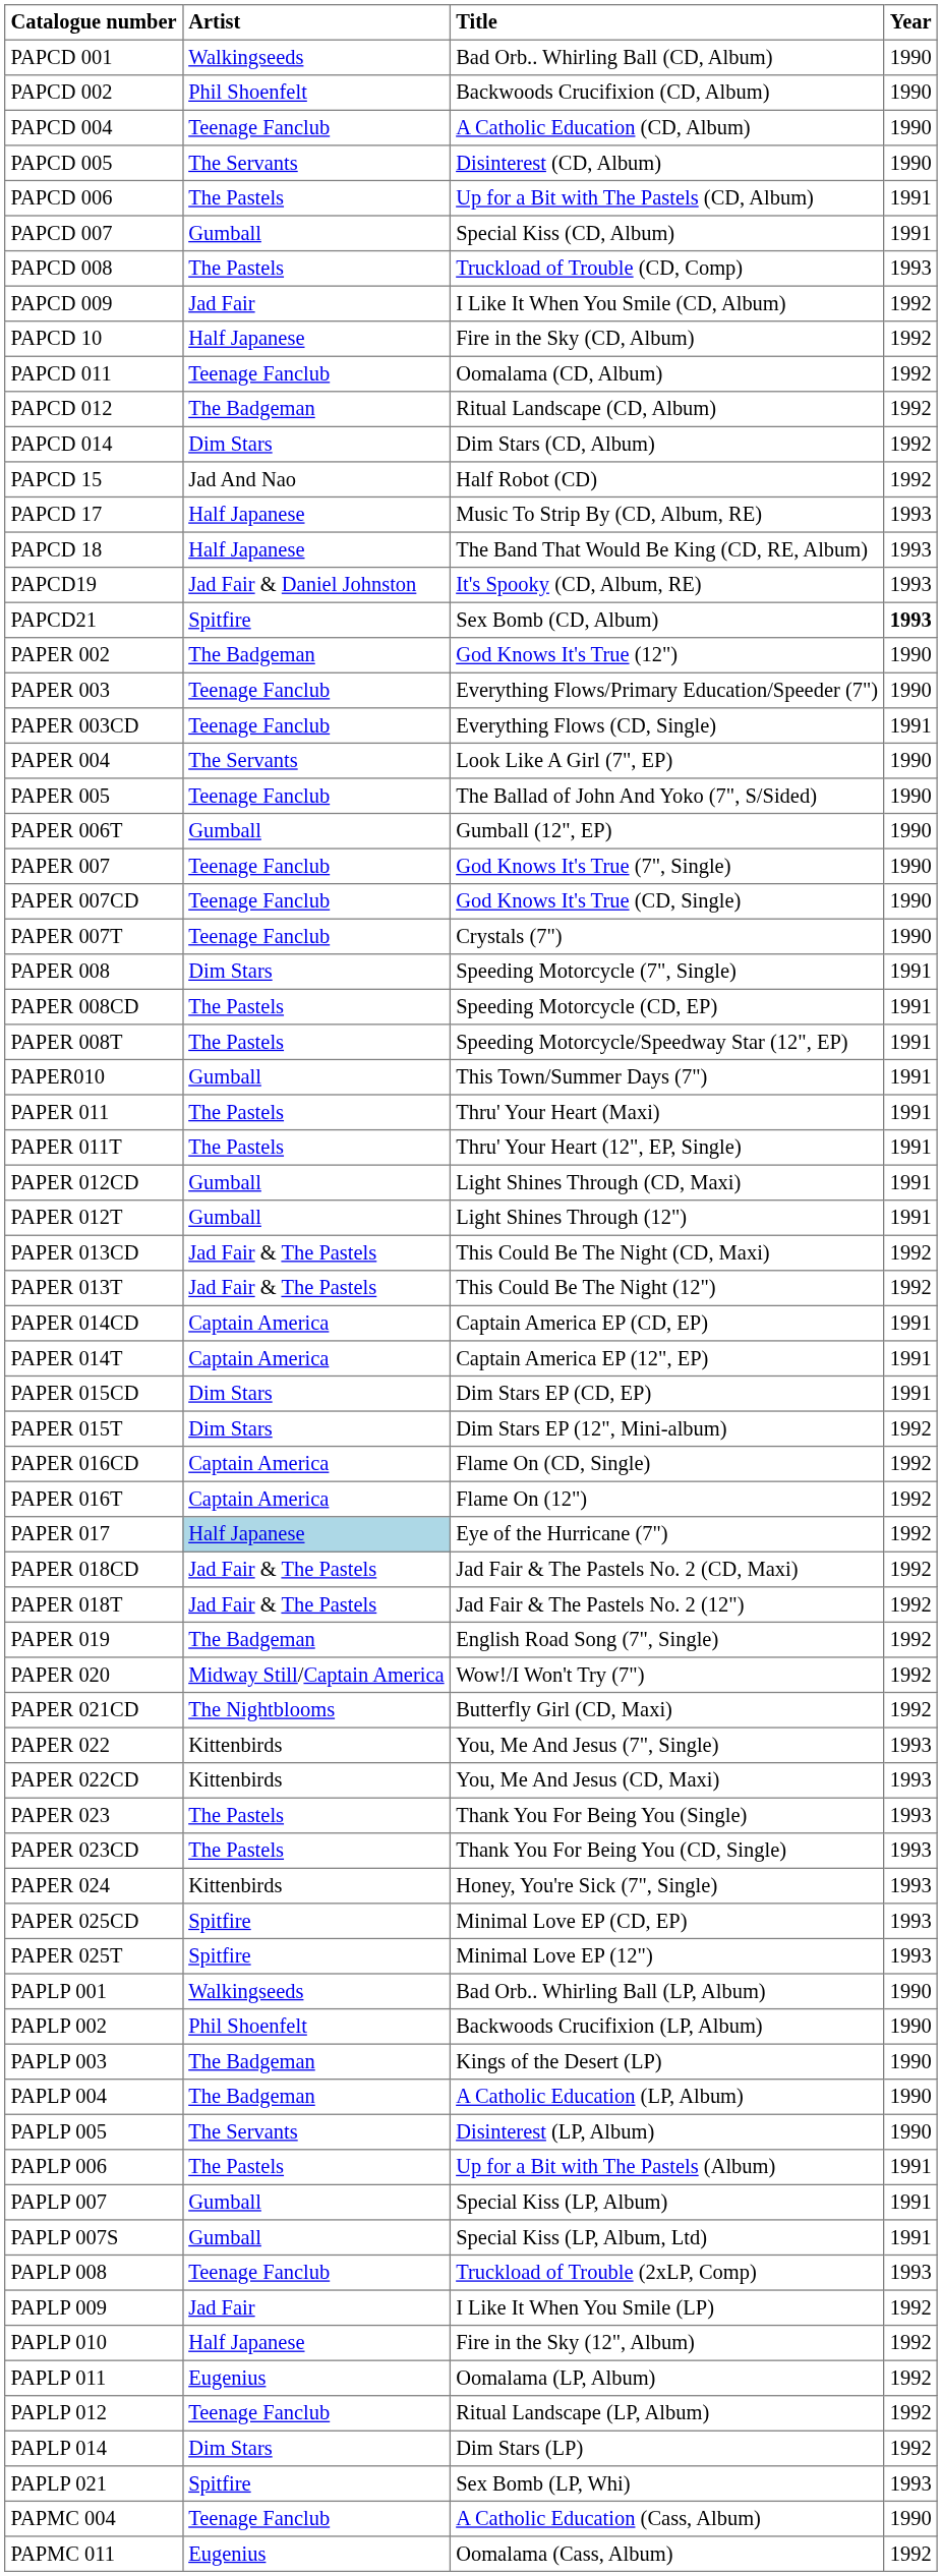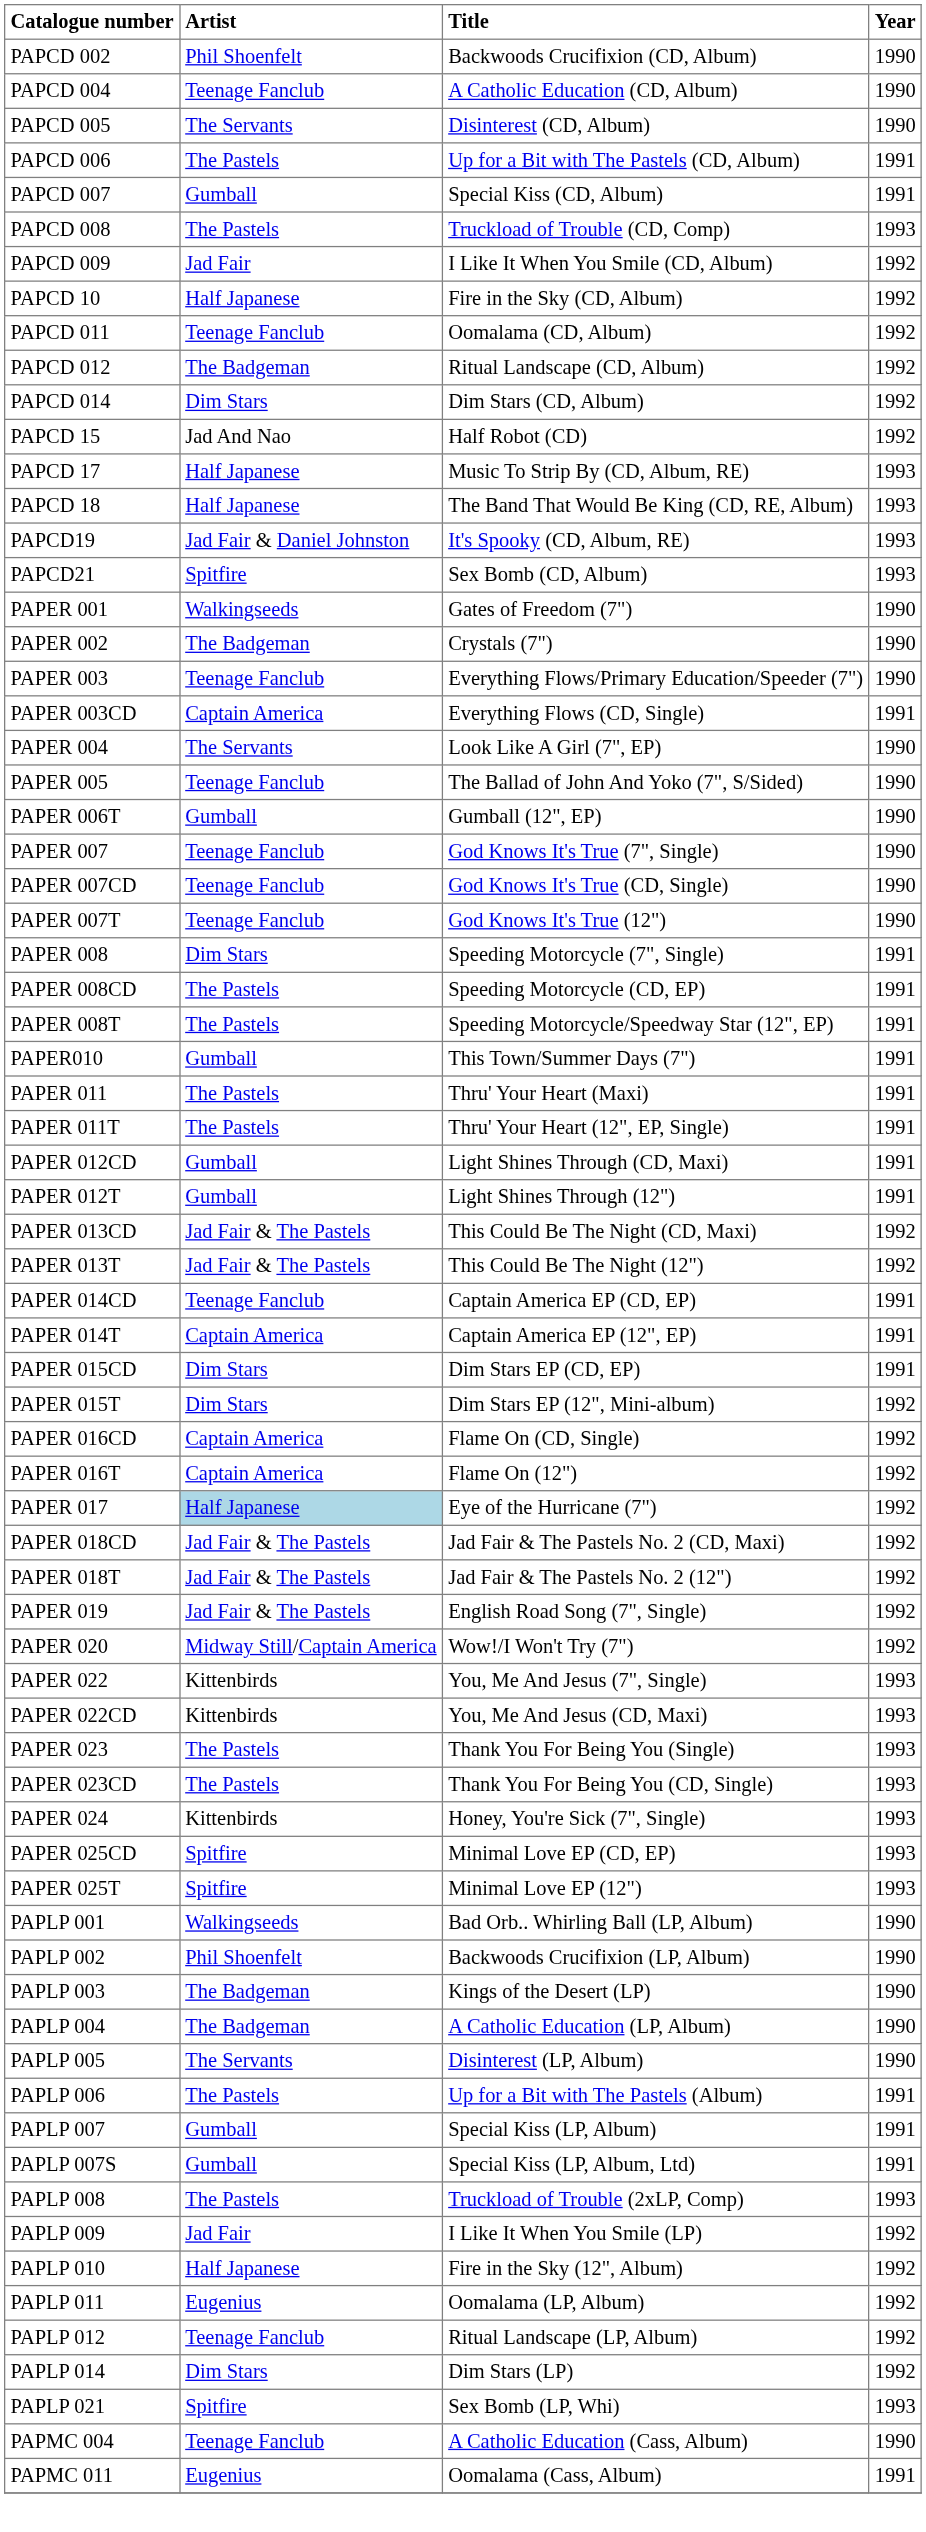- row: PAPCD 001 | Walkingseeds | Bad Orb.. Whirling Ball (CD, Album) | 1990
PAPCD21 | Year: bold -> normal
+ row: PAPER 001 | Walkingseeds | Gates of Freedom (7") | 1990
PAPER 002 | Title: God Knows It's True (12") -> Crystals (7")
PAPER 003CD | Artist: Teenage Fanclub -> Captain America
PAPER 007T | Title: Crystals (7") -> God Knows It's True (12")
PAPER 014CD | Artist: Captain America -> Teenage Fanclub
PAPER 019 | Artist: The Badgeman -> Jad Fair & The Pastels
- row: PAPER 021CD | The Nightblooms | Butterfly Girl (CD, Maxi) | 1992
PAPLP 008 | Artist: Teenage Fanclub -> The Pastels
PAPMC 011 | Year: 1992 -> 1991
